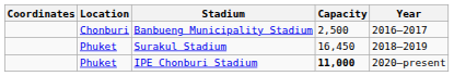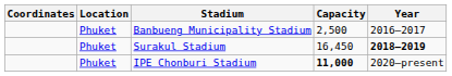Banbueng Municipality Stadium | Location: Chonburi -> Phuket
Surakul Stadium | Year: normal -> bold
